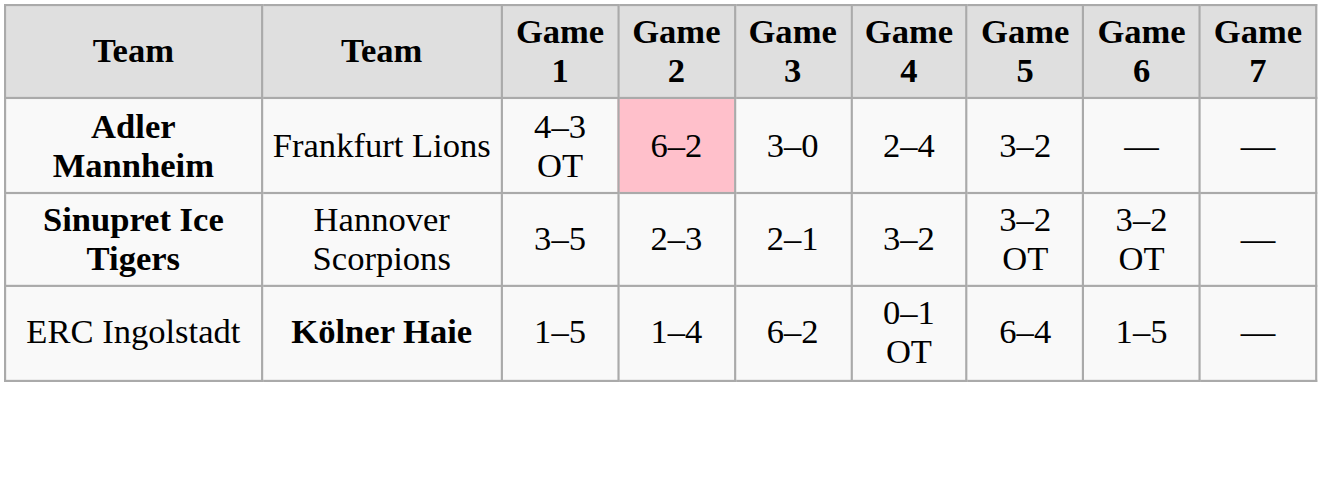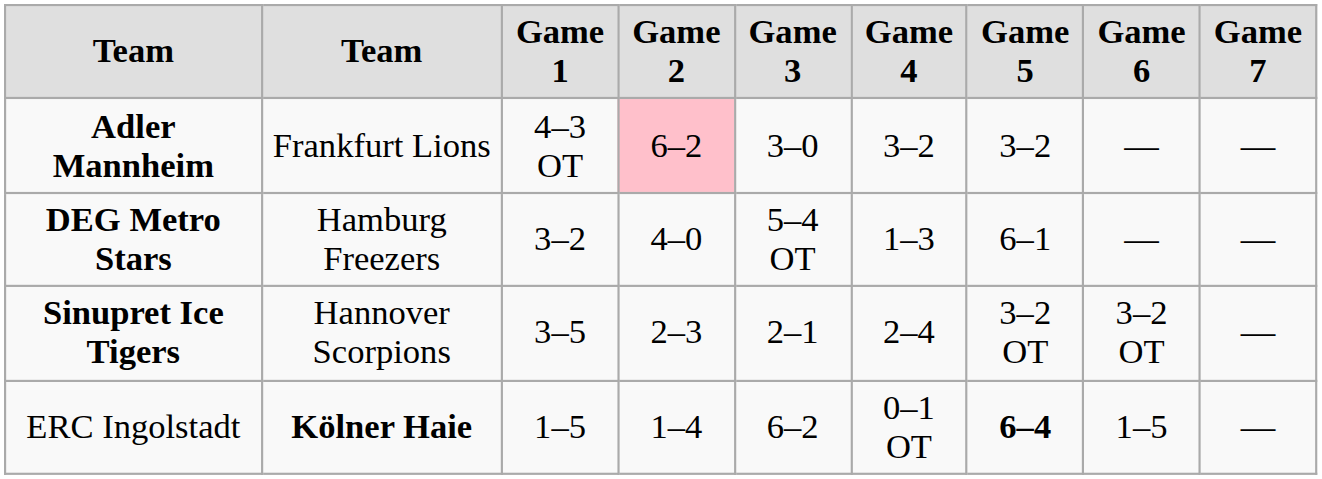Adler Mannheim | Game 4: 2–4 -> 3–2
+ row: DEG Metro Stars | Hamburg Freezers | 3–2 | 4–0 | 5–4 OT | 1–3 | 6–1 | — | —
Sinupret Ice Tigers | Game 4: 3–2 -> 2–4
ERC Ingolstadt | Game 5: normal -> bold
